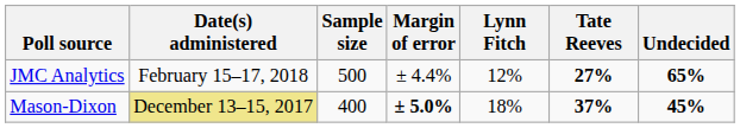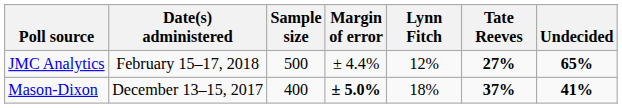Mason-Dixon | Date(s) administered: khaki background -> no background
Mason-Dixon | Undecided: 45% -> 41%
